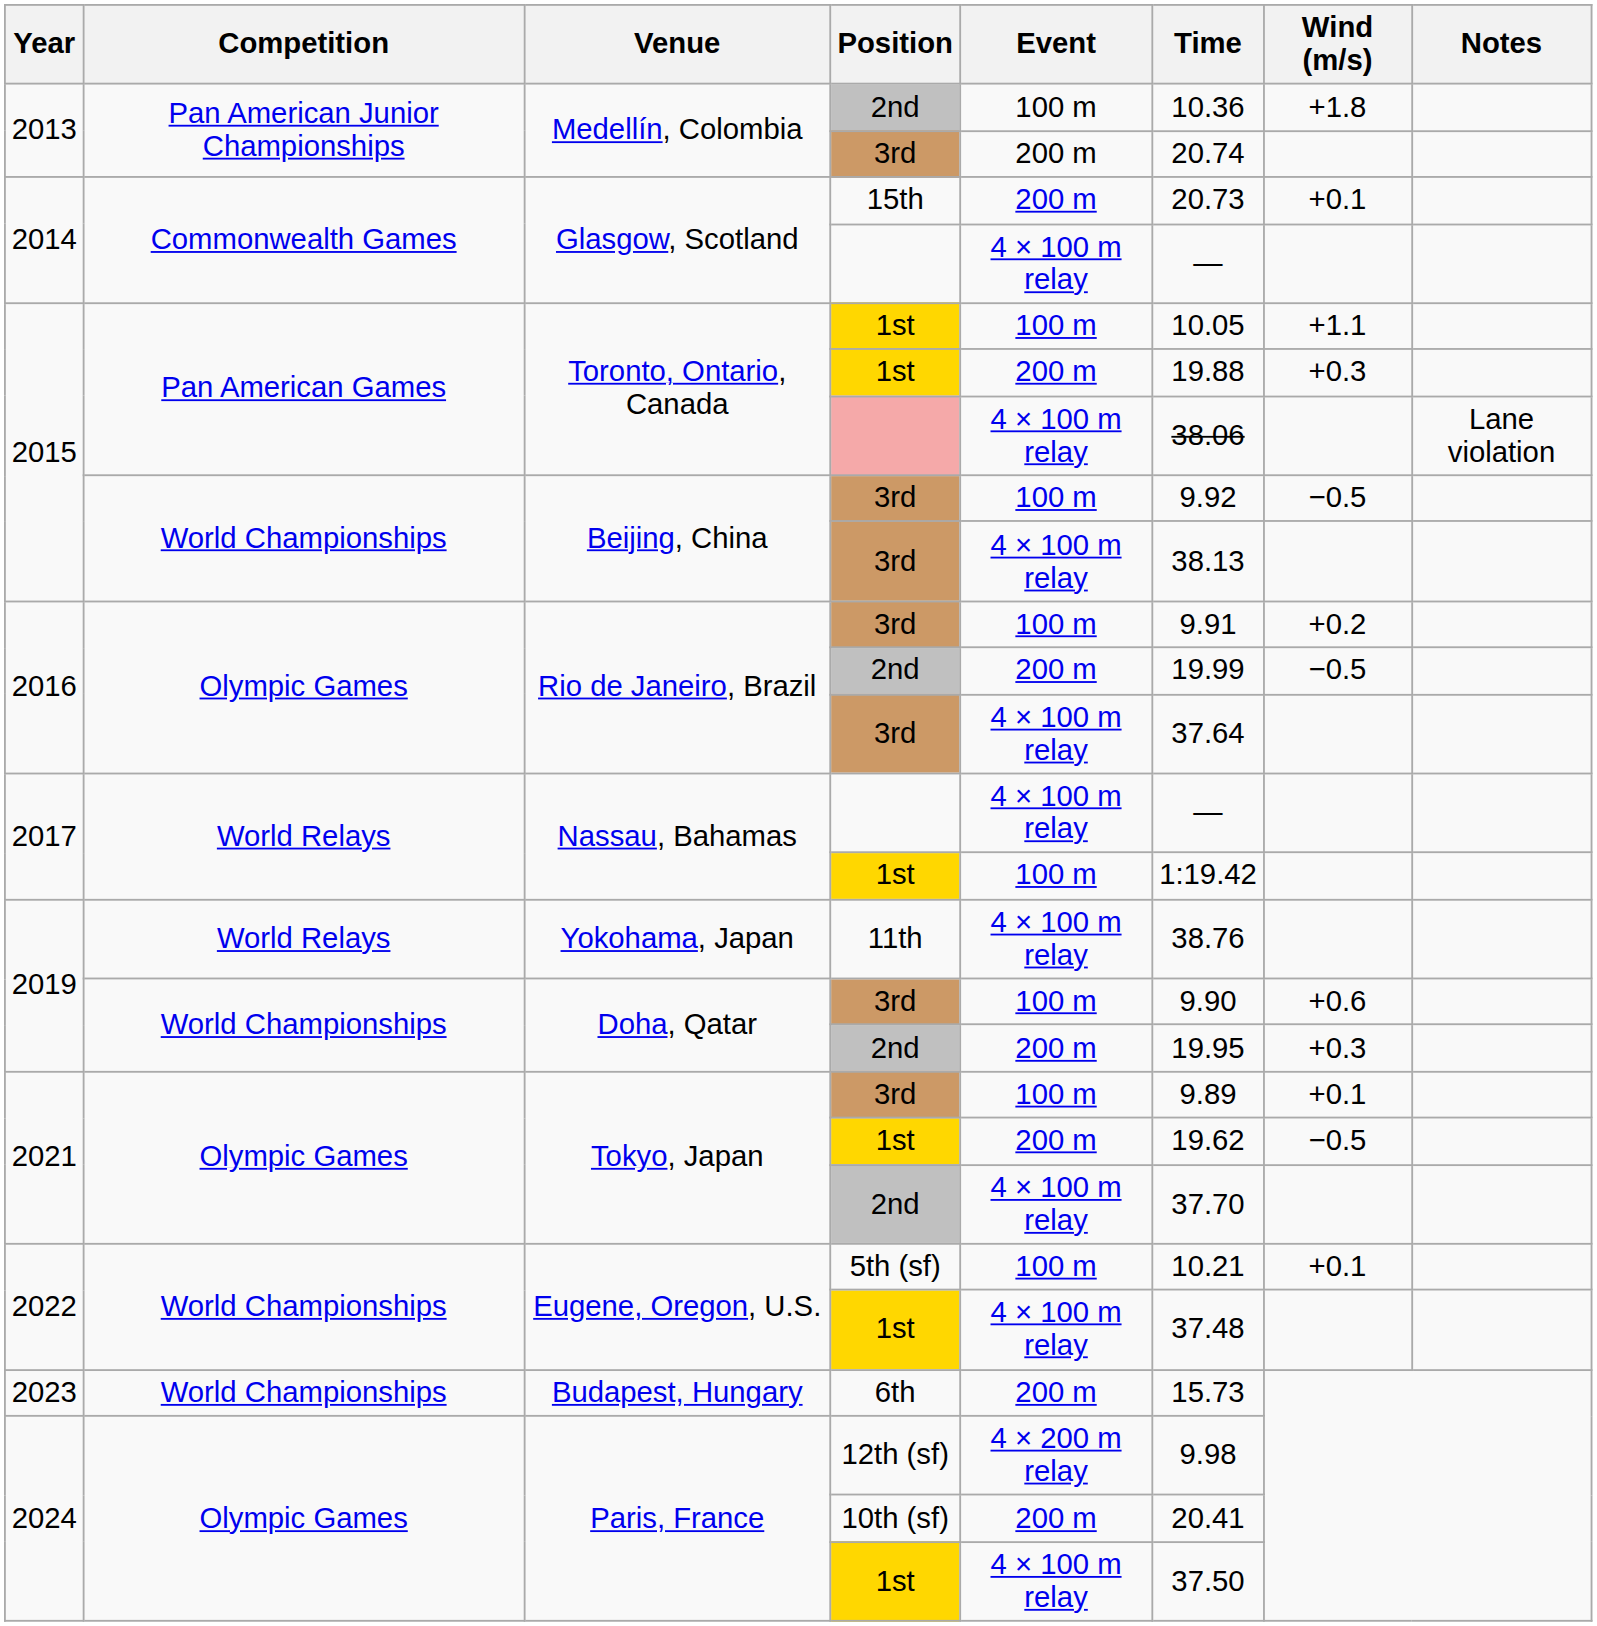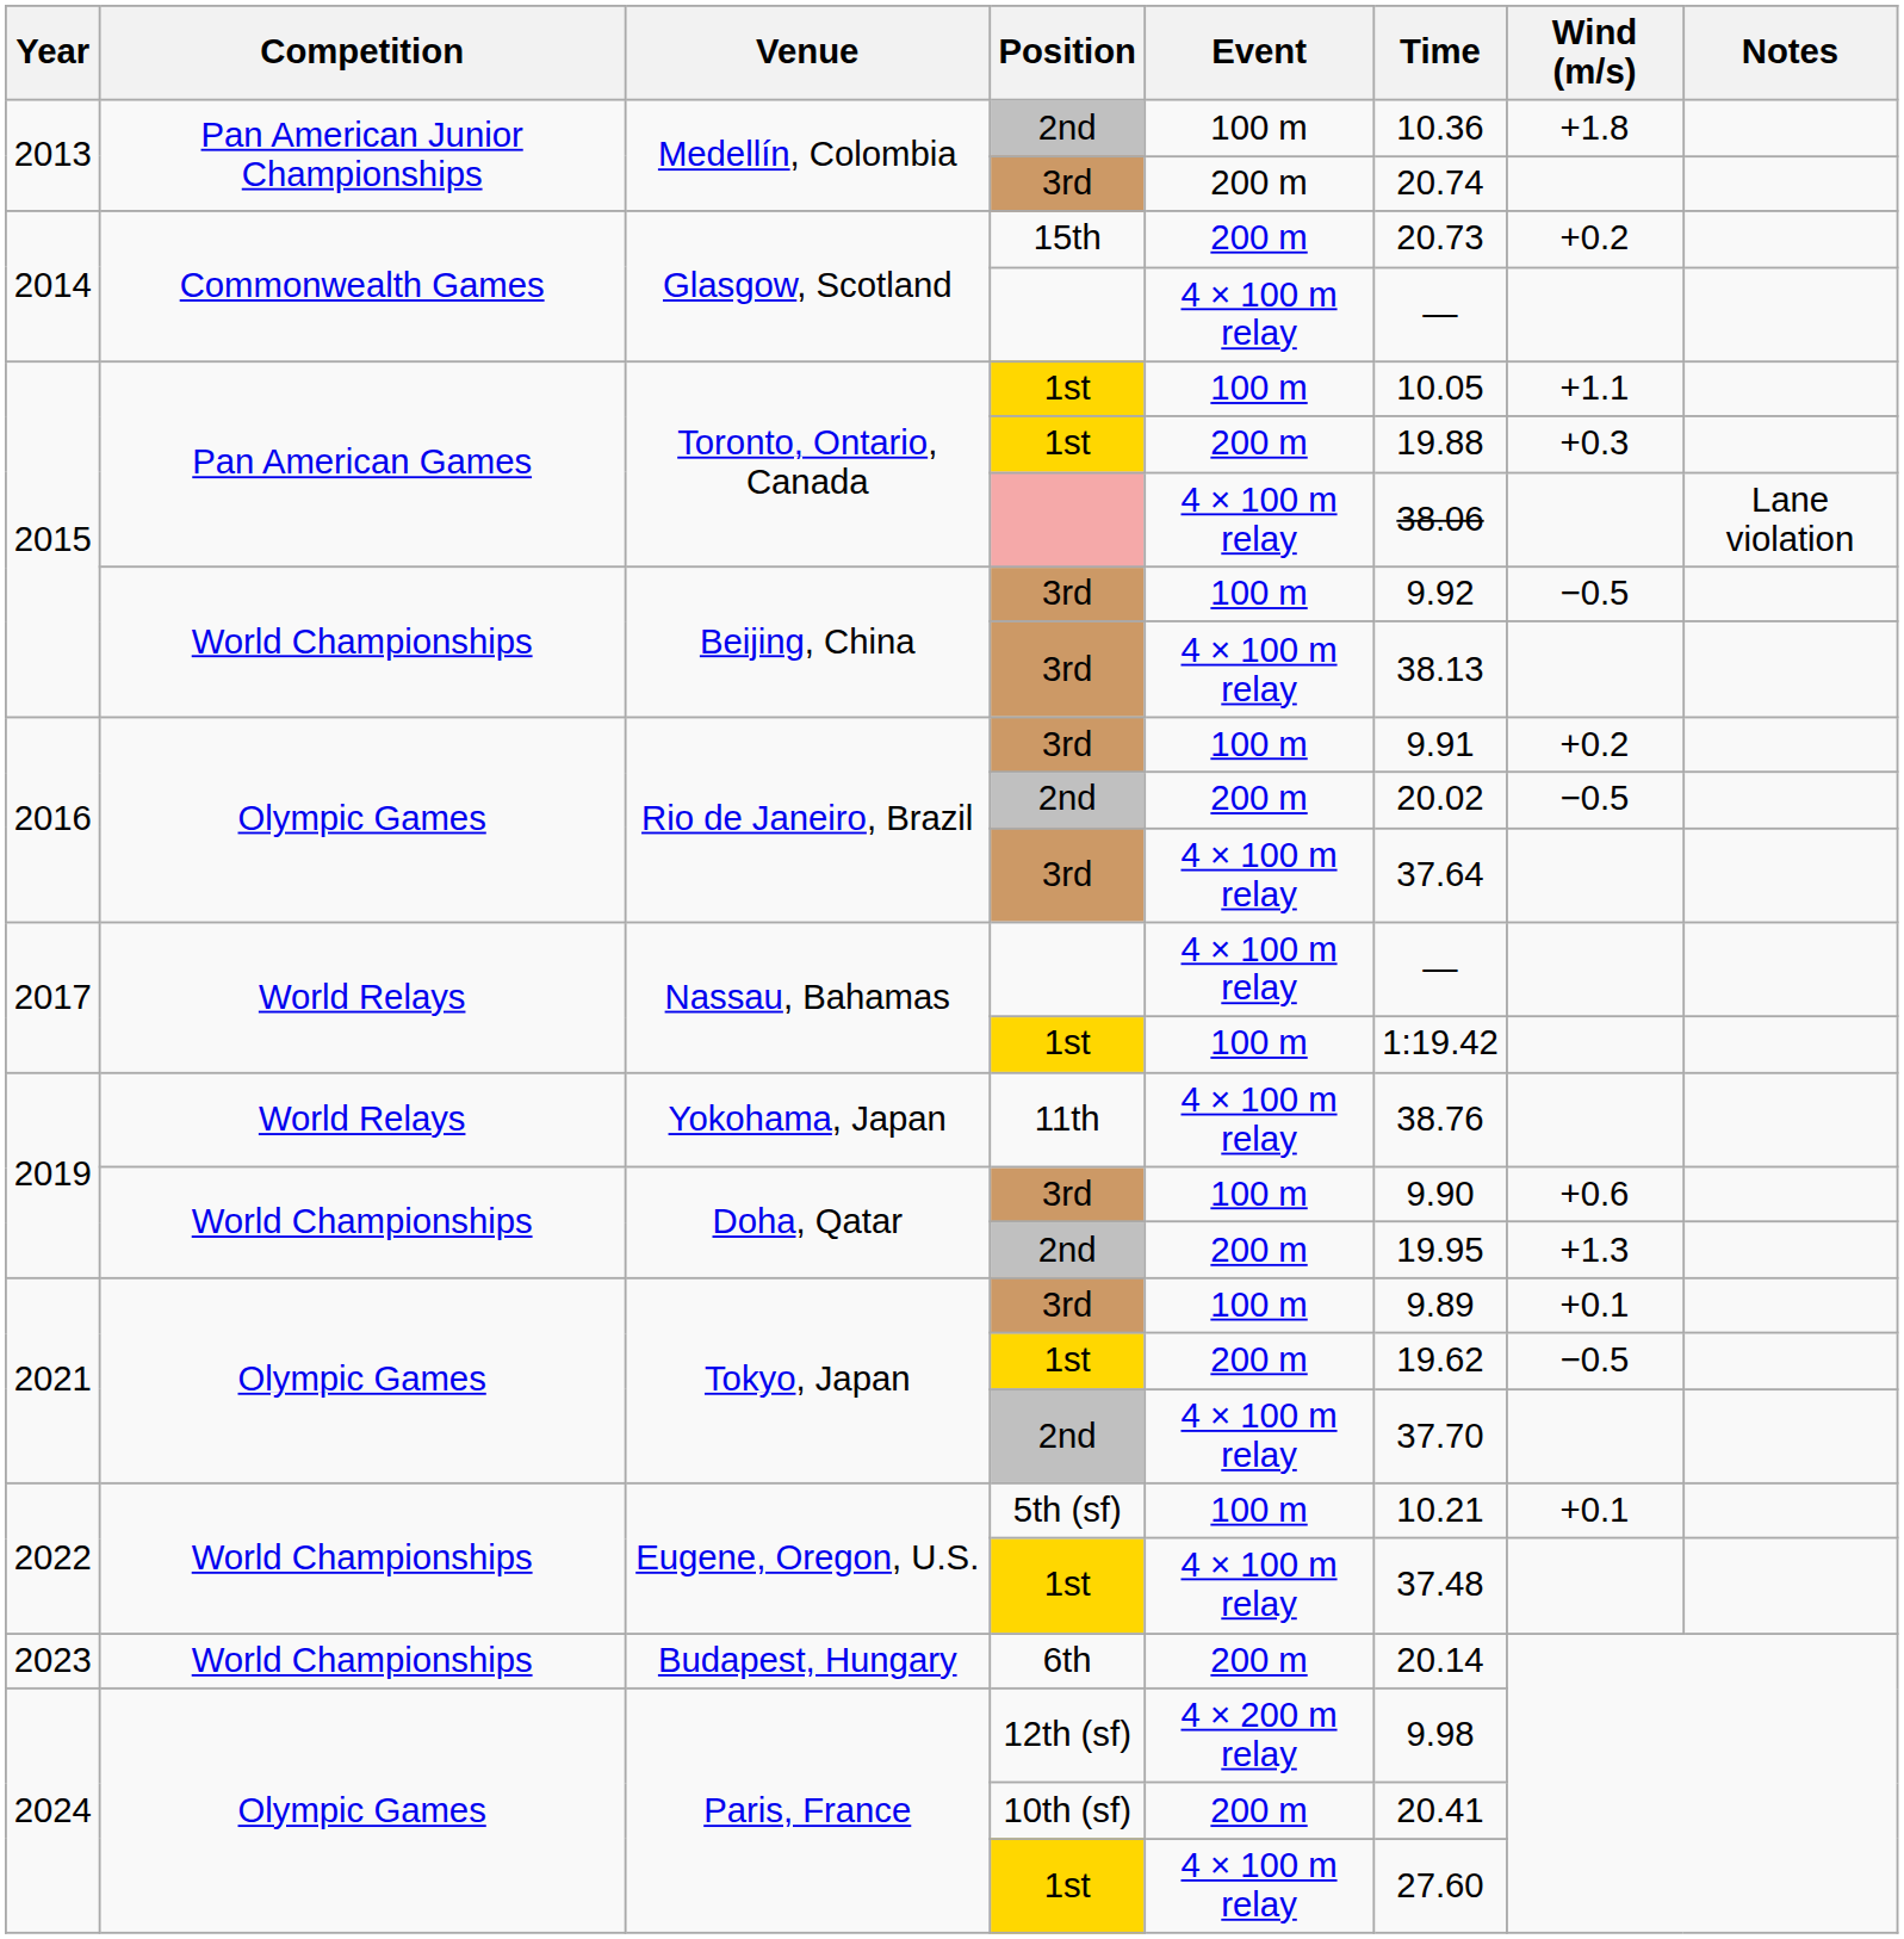Glasgow, Scotland / 15th | Wind (m/s): +0.1 -> +0.2
Rio de Janeiro, Brazil / 2nd | Time: 19.99 -> 20.02
Doha, Qatar / 2nd | Wind (m/s): +0.3 -> +1.3
Budapest, Hungary | Time: 15.73 -> 20.14
Paris, France / 1st | Time: 37.50 -> 27.60
